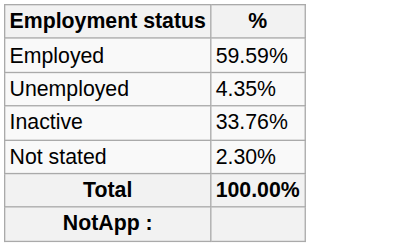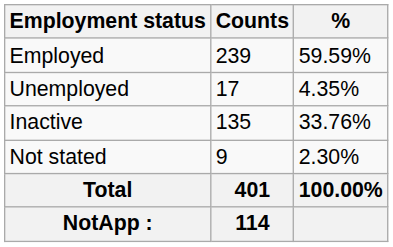+ column: Counts | 239 | 17 | 135 | 9 | 401 | 114
